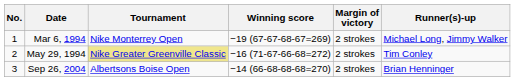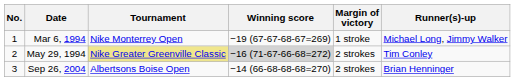Mar 6, 1994 | Margin of victory: 2 strokes -> 1 stroke
May 29, 1994 | Winning score: no background -> lightgrey background
